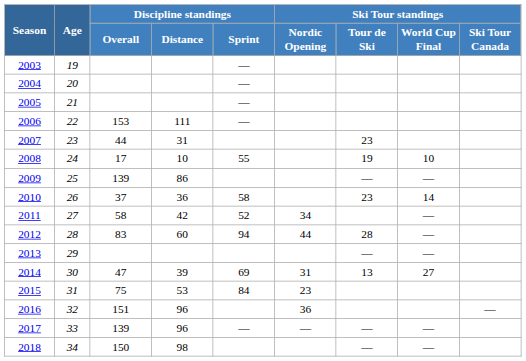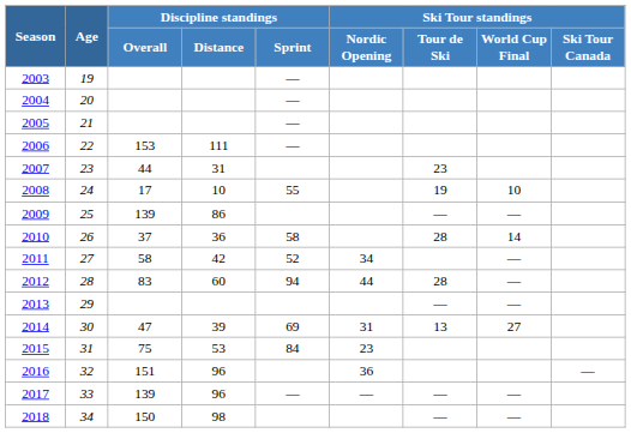2010 | Ski Tour standings / Tour de Ski: 23 -> 28
